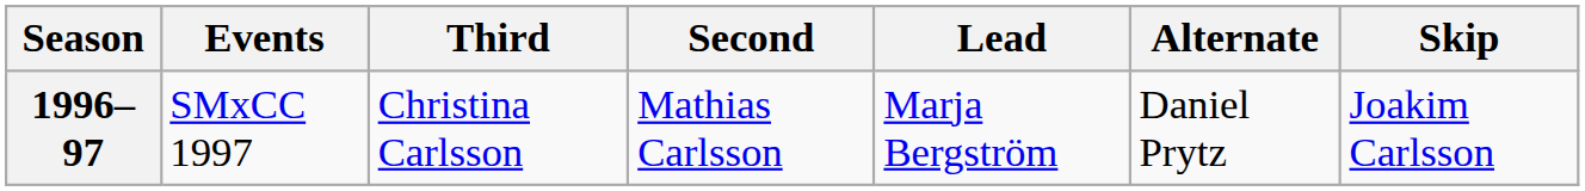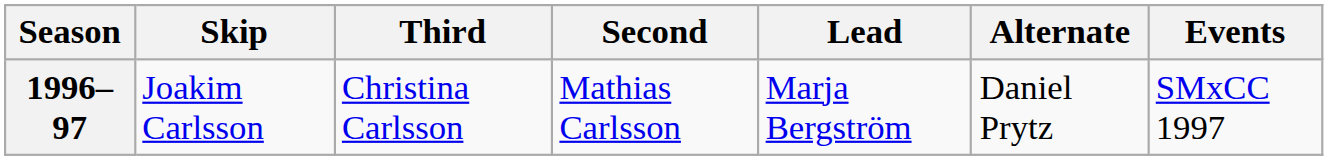columns swapped: Skip <-> Events
